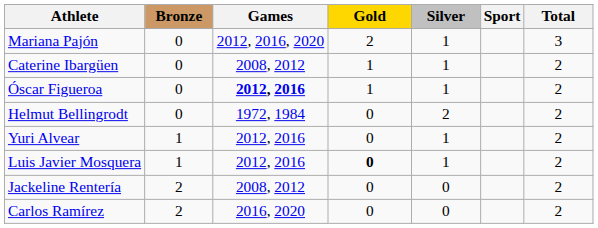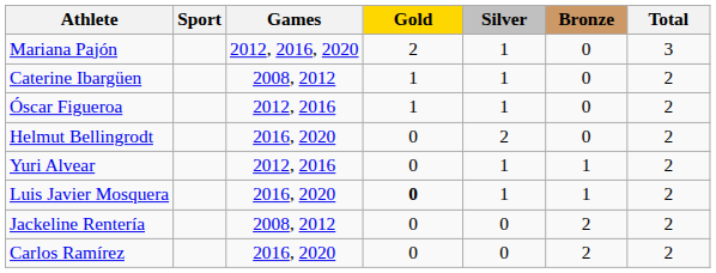columns swapped: Sport <-> Bronze
Óscar Figueroa | Games: bold -> normal
Helmut Bellingrodt | Games: 1972, 1984 -> 2016, 2020
Luis Javier Mosquera | Games: 2012, 2016 -> 2016, 2020
